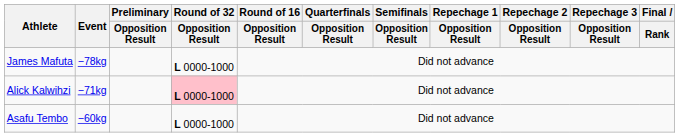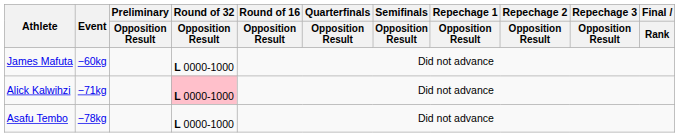James Mafuta | Event: −78kg -> −60kg
Asafu Tembo | Event: −60kg -> −78kg
